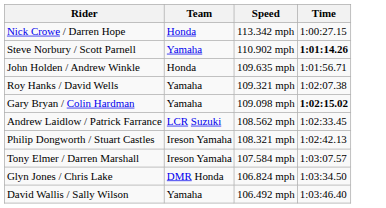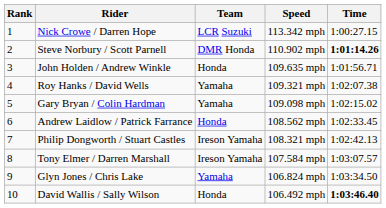+ column: Rank | 1 | 2 | 3 | 4 | 5 | 6 | 7 | 8 | 9 | 10
Nick Crowe / Darren Hope | Team: Honda -> LCR Suzuki
Steve Norbury / Scott Parnell | Team: Yamaha -> DMR Honda
Gary Bryan / Colin Hardman | Time: bold -> normal
Andrew Laidlow / Patrick Farrance | Team: LCR Suzuki -> Honda
Glyn Jones / Chris Lake | Team: DMR Honda -> Yamaha
David Wallis / Sally Wilson | Team: Yamaha -> Honda
David Wallis / Sally Wilson | Time: normal -> bold
